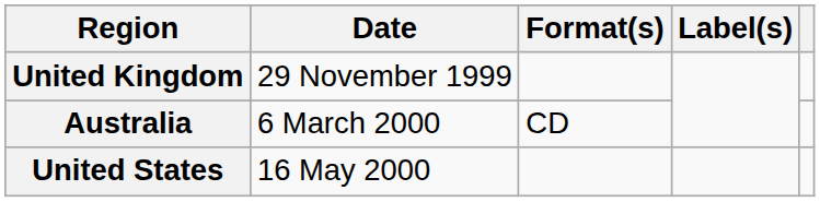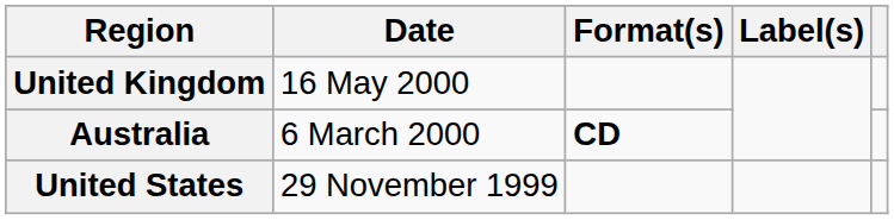United Kingdom | Date: 29 November 1999 -> 16 May 2000
Australia | Format(s): normal -> bold
United States | Date: 16 May 2000 -> 29 November 1999
